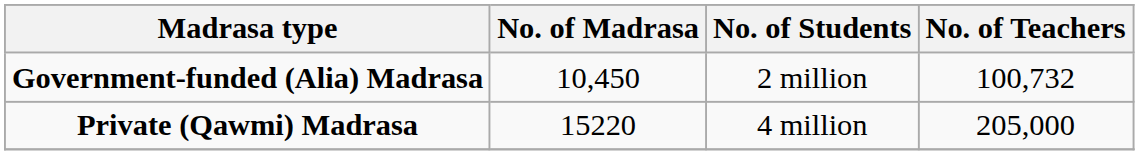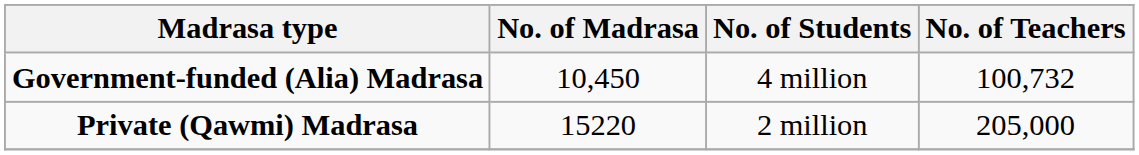Government-funded (Alia) Madrasa | No. of Students: 2 million -> 4 million
Private (Qawmi) Madrasa | No. of Students: 4 million -> 2 million
